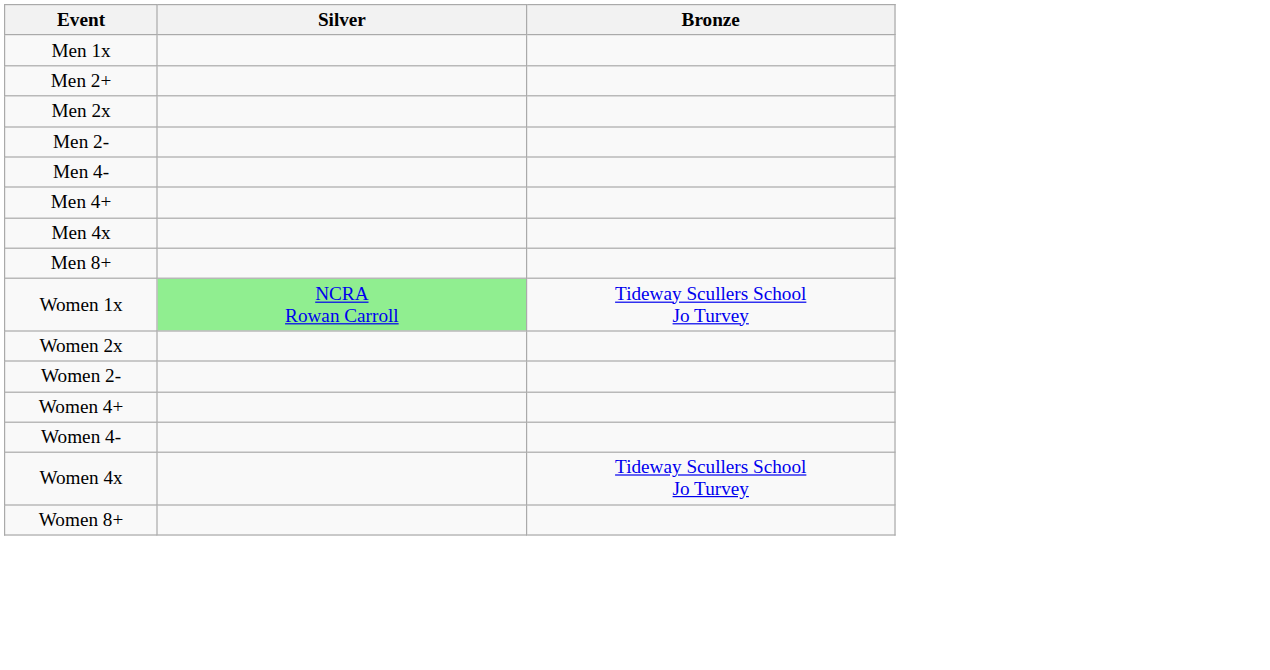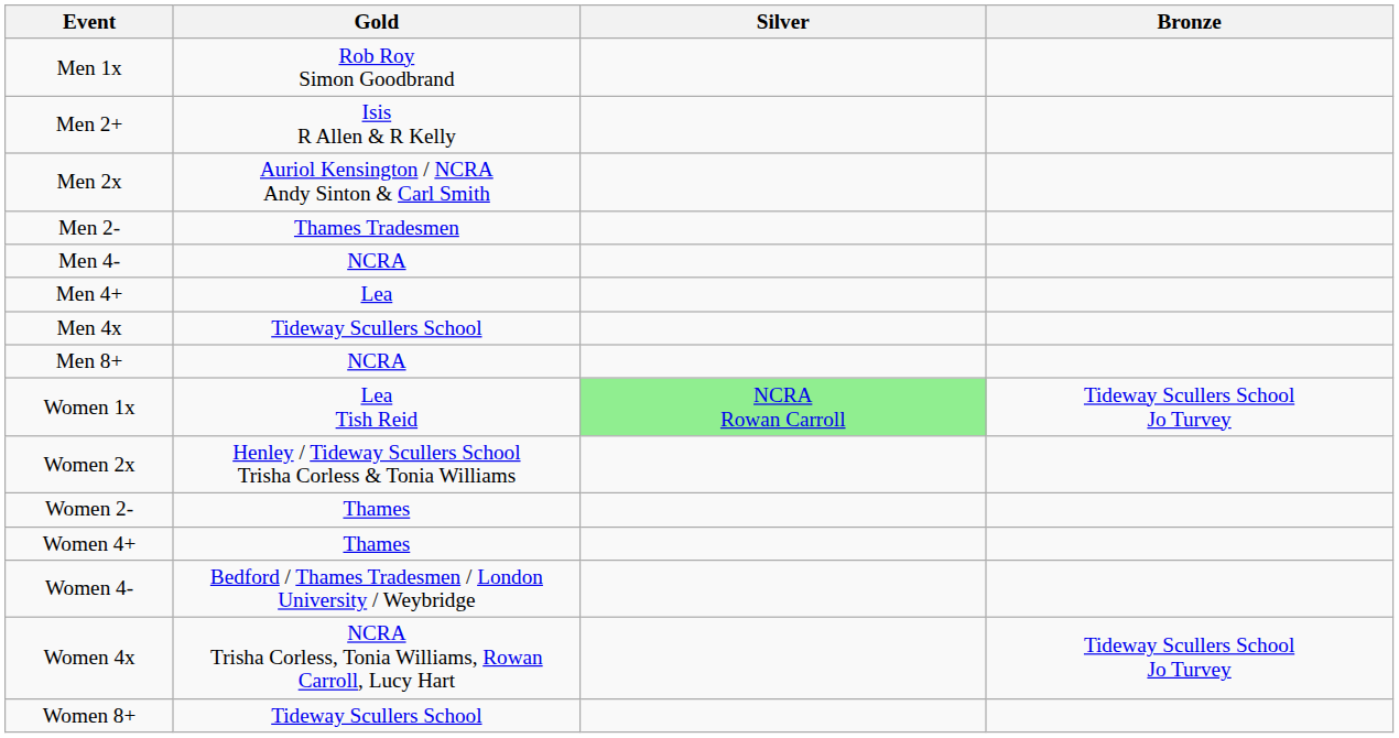+ column: Gold | Rob Roy Simon Goodbrand | Isis R Allen & R Kelly | Auriol Kensington / NCRA Andy Sinton & Carl Smith | Thames Tradesmen | NCRA | Lea | Tideway Scullers School | NCRA | Lea Tish Reid | Henley / Tideway Scullers School Trisha Corless & Tonia Williams | Thames | Thames | Bedford / Thames Tradesmen / London University / Weybridge | NCRA Trisha Corless, Tonia Williams, Rowan Carroll, Lucy Hart | Tideway Scullers School
